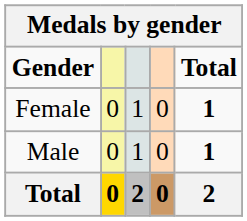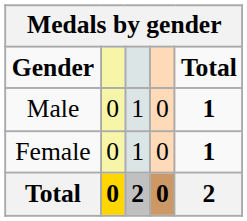rows swapped: Male <-> Female
